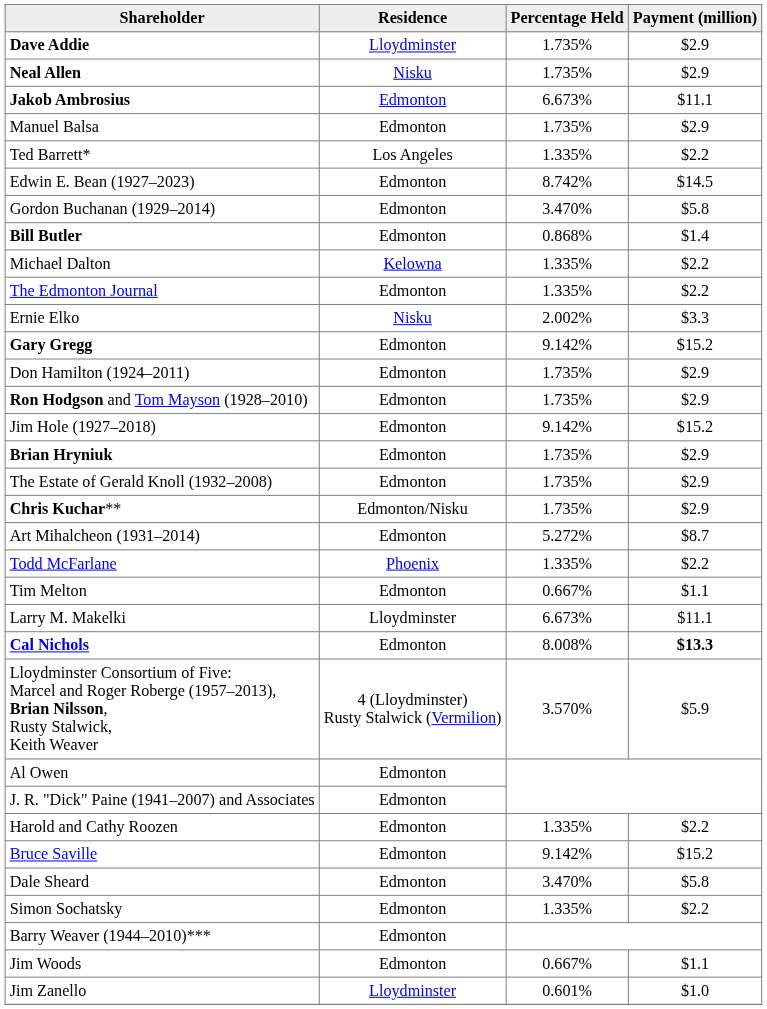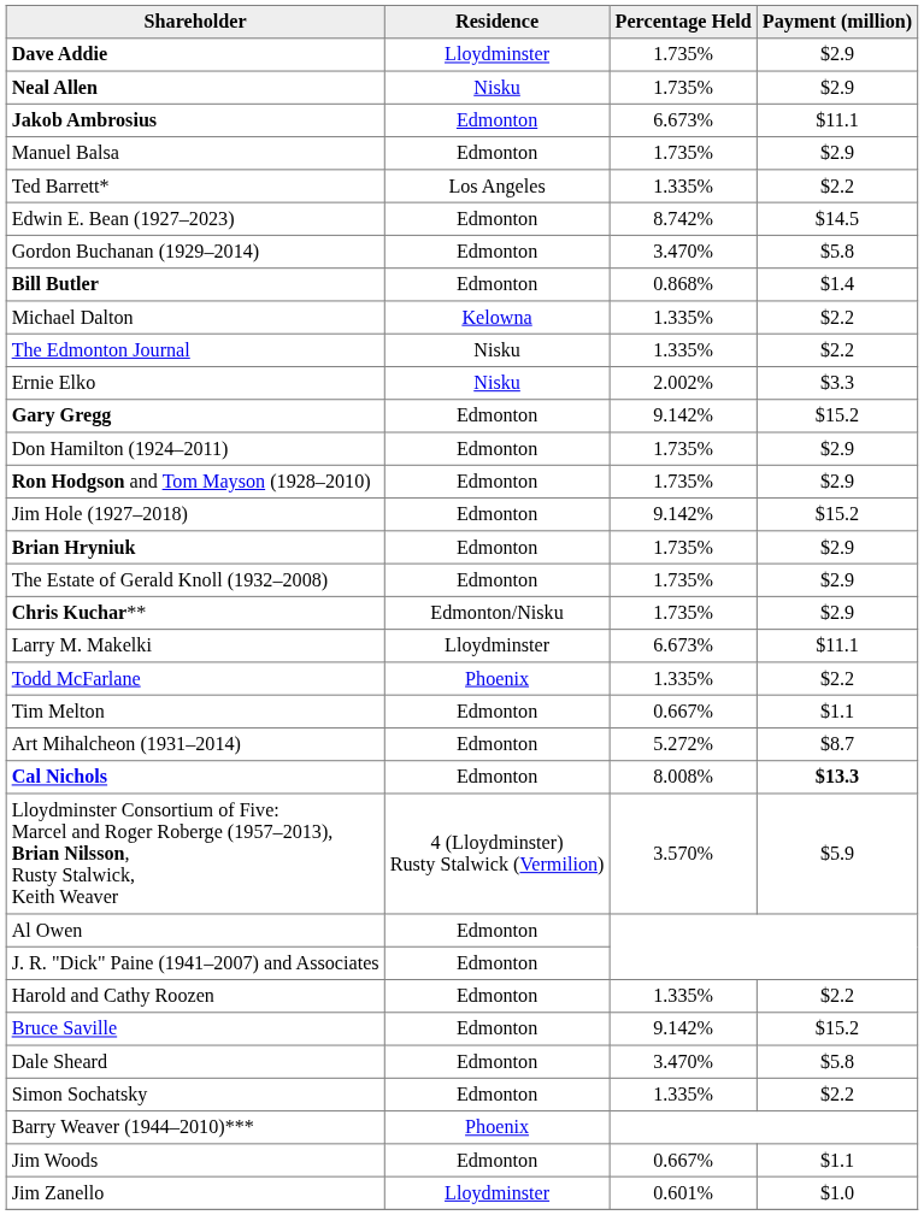The Edmonton Journal | Residence: Edmonton -> Nisku
rows swapped: Larry M. Makelki <-> Art Mihalcheon (1931–2014)
Barry Weaver (1944–2010)*** | Residence: Edmonton -> Phoenix
